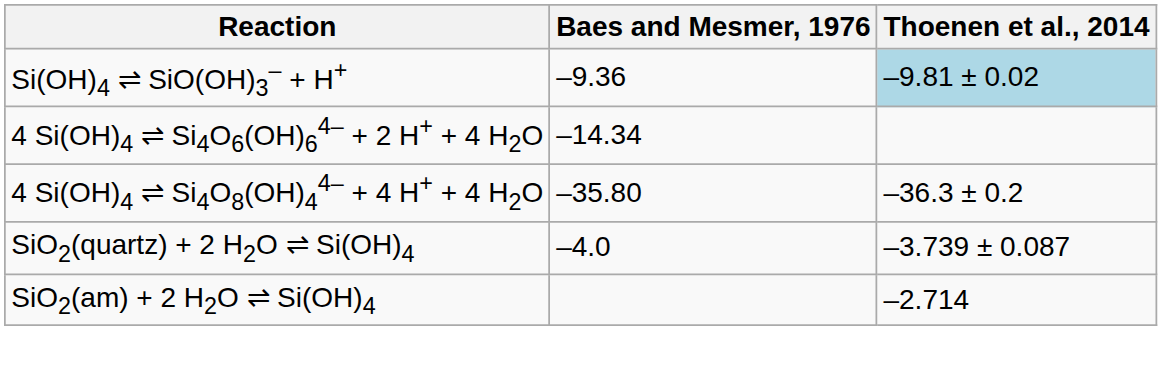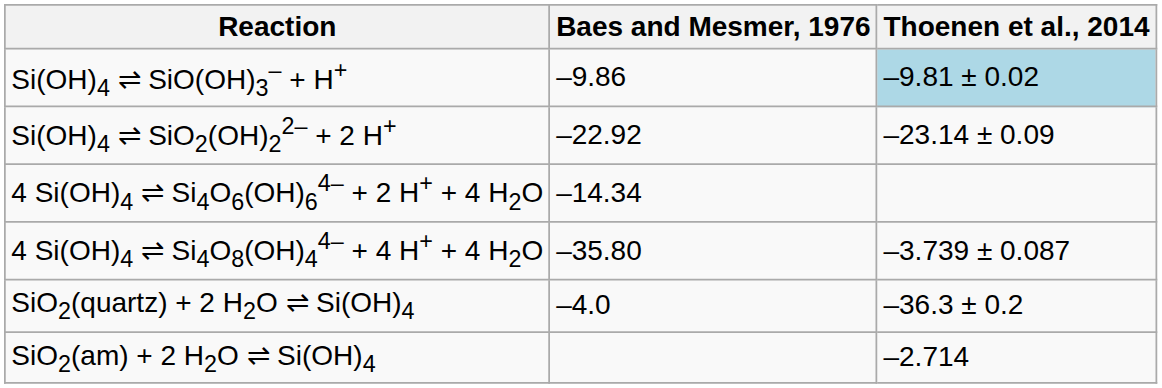Si(OH)4 ⇌ SiO(OH)3– + H+ | Baes and Mesmer, 1976: –9.36 -> –9.86
+ row: Si(OH)4 ⇌ SiO2(OH)22– + 2 H+ | –22.92 | –23.14 ± 0.09
4 Si(OH)4 ⇌ Si4O8(OH)44– + 4 H+ + 4 H2O | Thoenen et al., 2014: –36.3 ± 0.2 -> –3.739 ± 0.087
SiO2(quartz) + 2 H2O ⇌ Si(OH)4 | Thoenen et al., 2014: –3.739 ± 0.087 -> –36.3 ± 0.2
